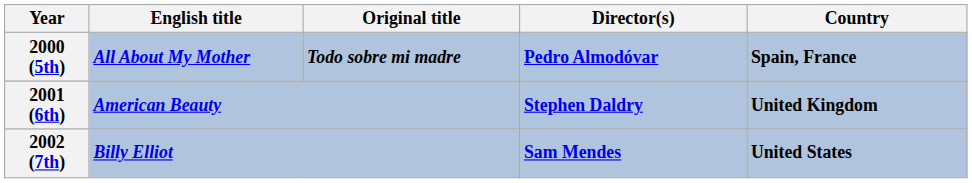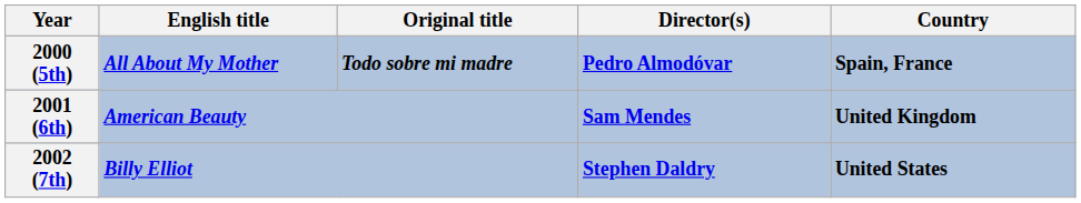2001 (6th) | Director(s): Stephen Daldry -> Sam Mendes
2002 (7th) | Director(s): Sam Mendes -> Stephen Daldry
